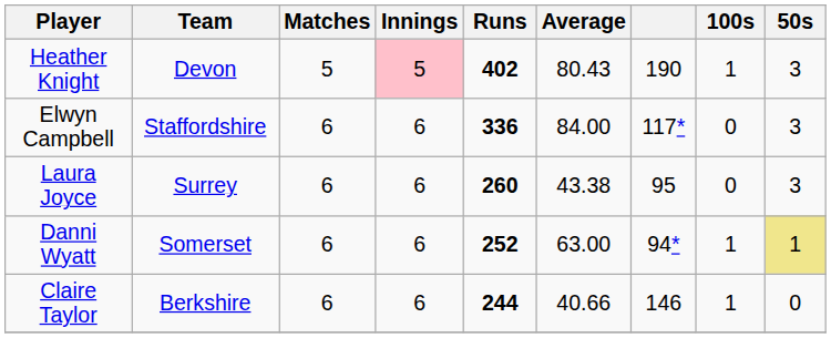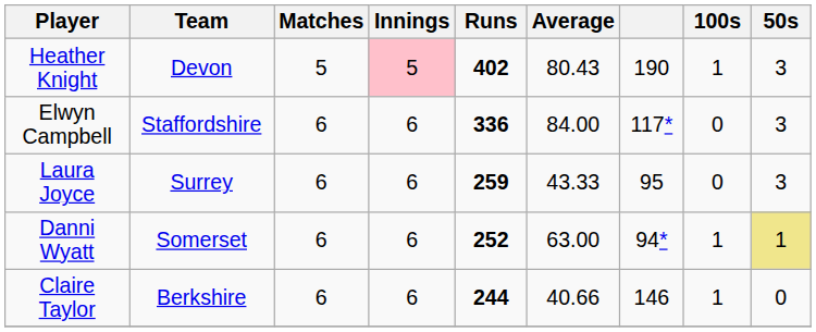Laura Joyce | Runs: 260 -> 259
Laura Joyce | Average: 43.38 -> 43.33
